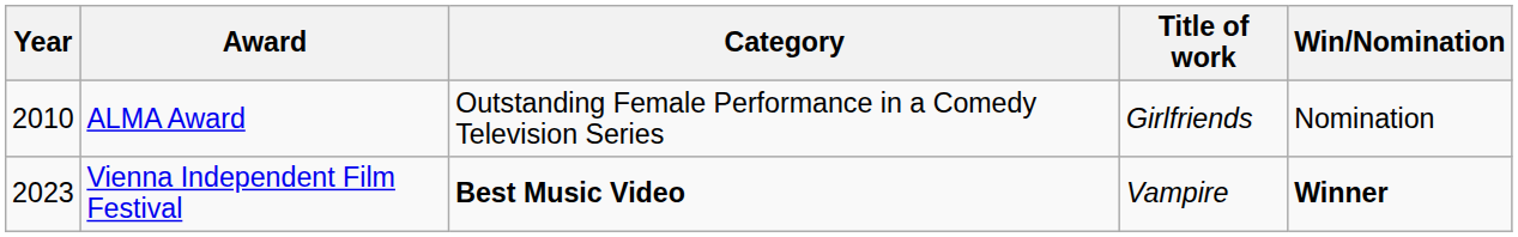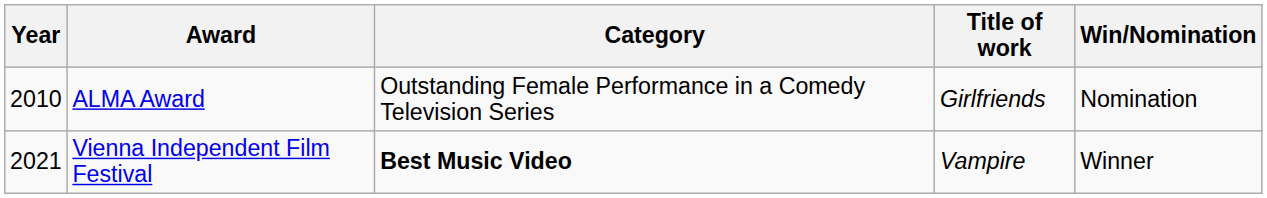Vienna Independent Film Festival | Year: 2023 -> 2021
Vienna Independent Film Festival | Win/Nomination: bold -> normal
